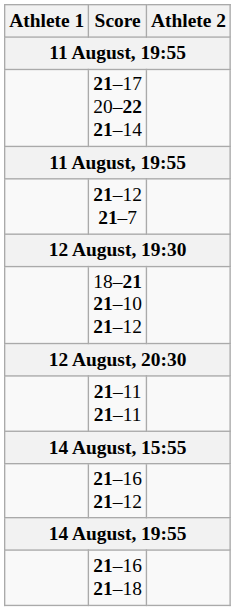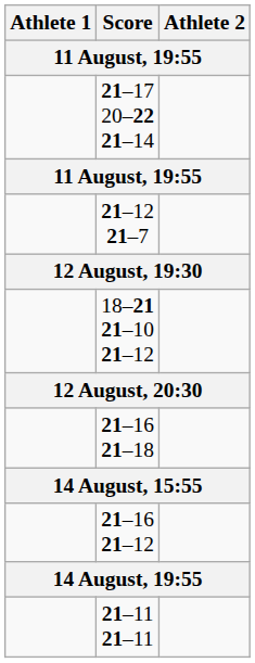rows swapped: 21–11 21–11 <-> 21–16 21–18
